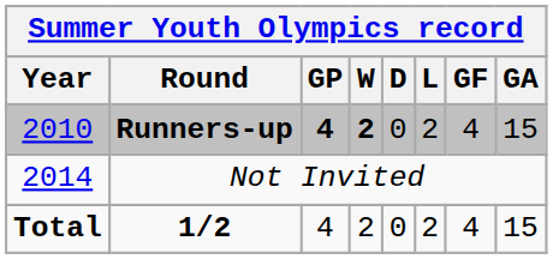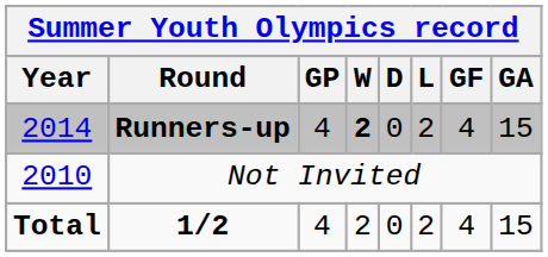Runners-up | Year: 2010 -> 2014
Runners-up | GP: bold -> normal
Not Invited | Year: 2014 -> 2010
